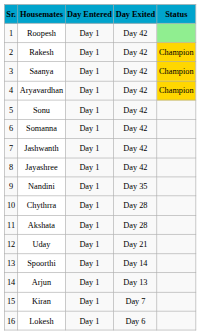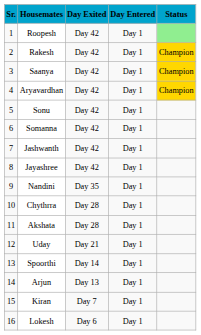columns swapped: Day Entered <-> Day Exited
